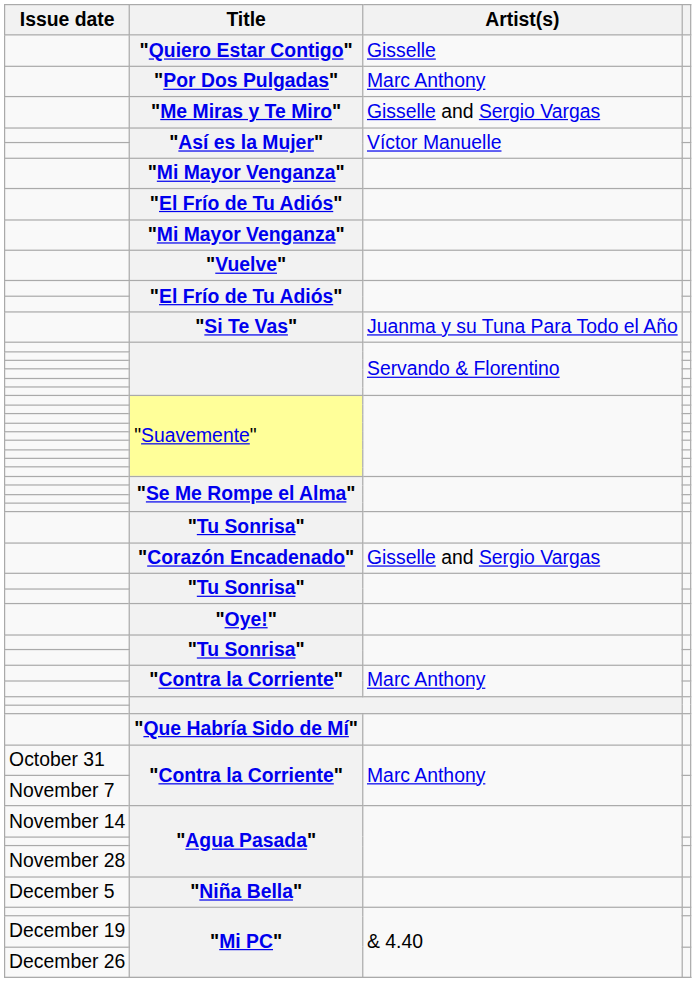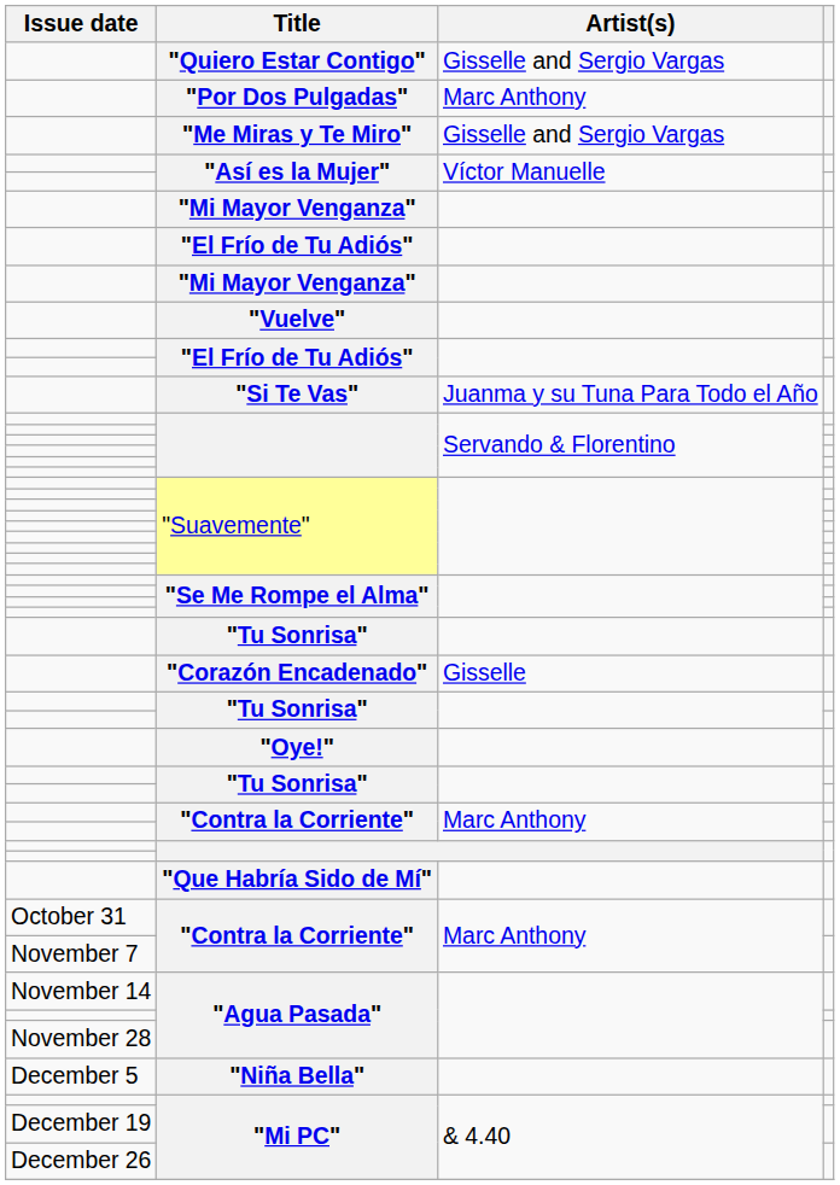"Quiero Estar Contigo" | Artist(s): Gisselle -> Gisselle and Sergio Vargas
"Corazón Encadenado" | Artist(s): Gisselle and Sergio Vargas -> Gisselle
